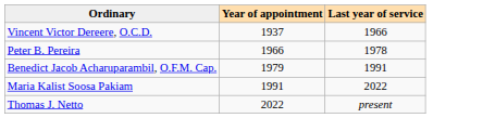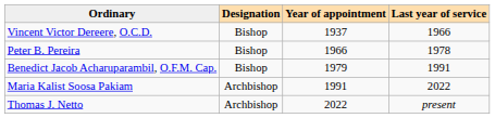+ column: Designation | Bishop | Bishop | Bishop | Archbishop | Archbishop
